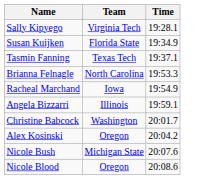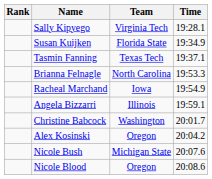+ column: Rank
